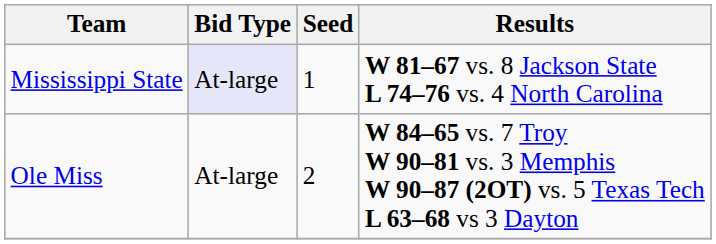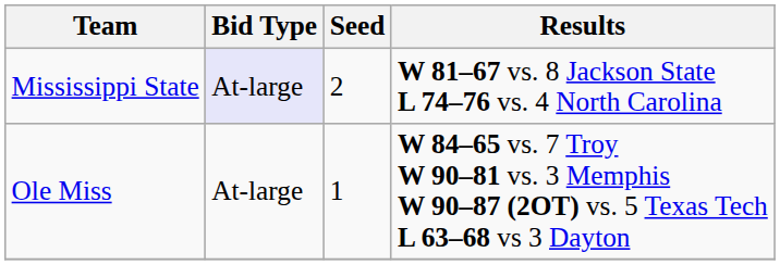Mississippi State | Seed: 1 -> 2
Ole Miss | Seed: 2 -> 1
